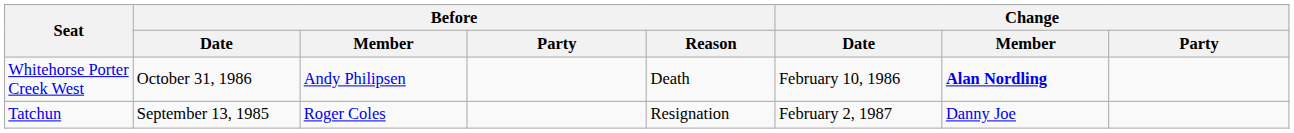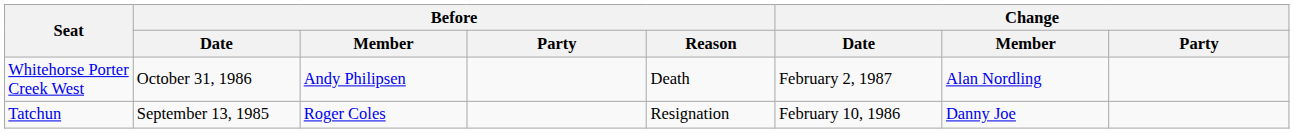Whitehorse Porter Creek West | Change / Date: February 10, 1986 -> February 2, 1987
Whitehorse Porter Creek West | Change / Member: bold -> normal
Tatchun | Change / Date: February 2, 1987 -> February 10, 1986
